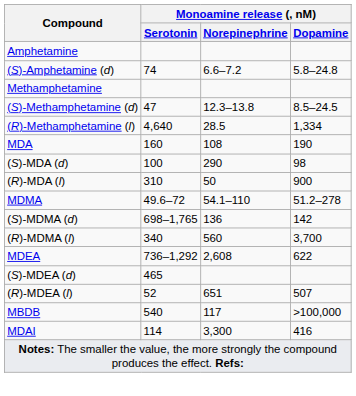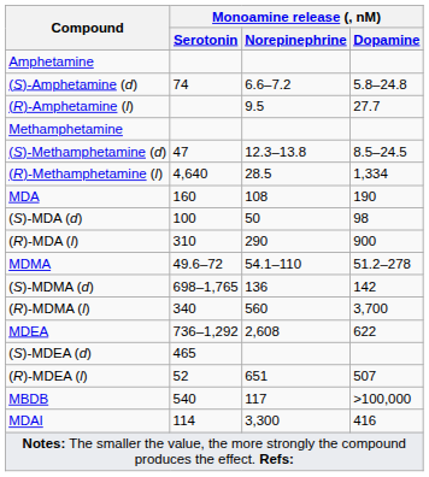+ row: (R)-Amphetamine (l) | 9.5 | 27.7
(S)-MDA (d) | Monoamine release (, nM) / Norepinephrine: 290 -> 50
(R)-MDA (l) | Monoamine release (, nM) / Norepinephrine: 50 -> 290
